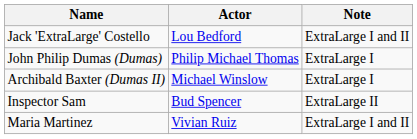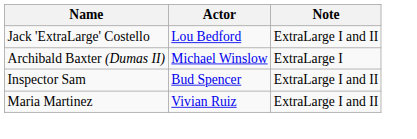- row: John Philip Dumas (Dumas) | Philip Michael Thomas | ExtraLarge I
Inspector Sam | Note: ExtraLarge II -> ExtraLarge I and II
